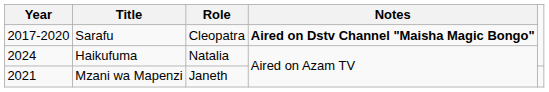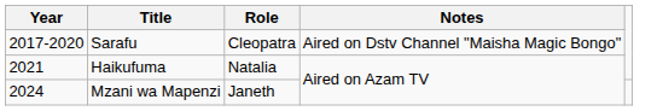Sarafu | Notes: bold -> normal
Haikufuma | Year: 2024 -> 2021
Mzani wa Mapenzi | Year: 2021 -> 2024
